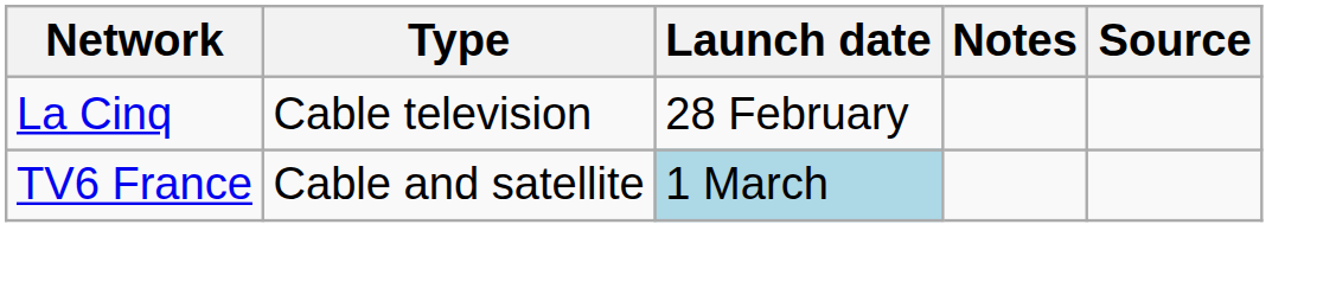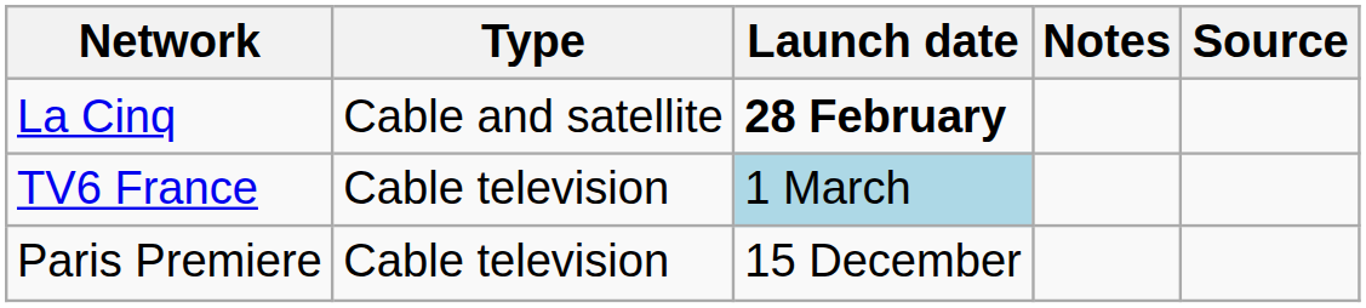La Cinq | Type: Cable television -> Cable and satellite
La Cinq | Launch date: normal -> bold
TV6 France | Type: Cable and satellite -> Cable television
+ row: Paris Premiere | Cable television | 15 December
